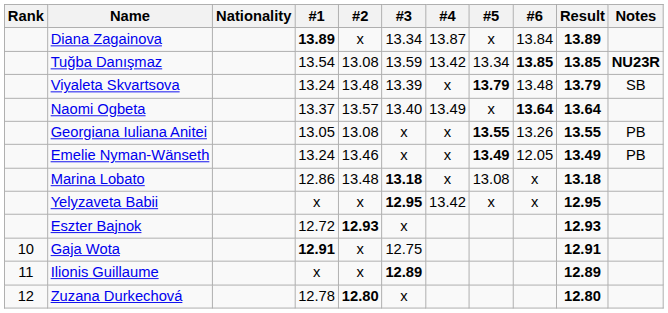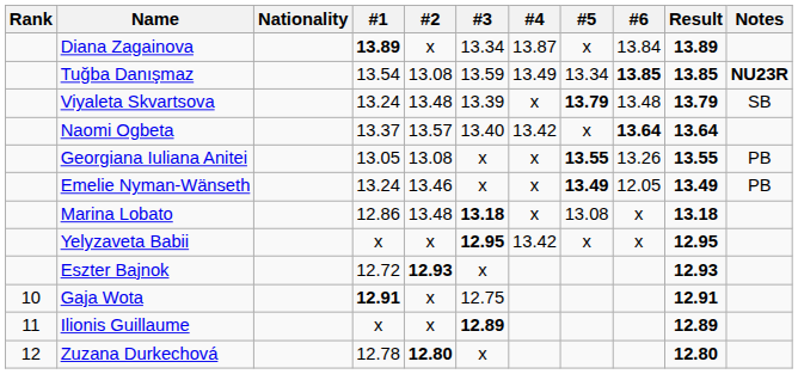Tuğba Danışmaz | #4: 13.42 -> 13.49
Naomi Ogbeta | #4: 13.49 -> 13.42
